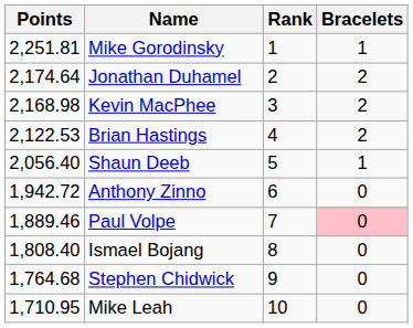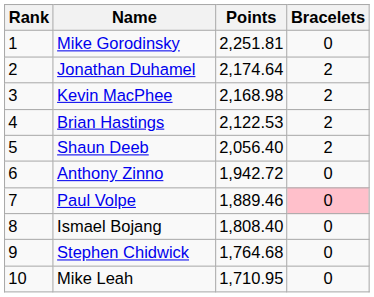columns swapped: Rank <-> Points
Mike Gorodinsky | Bracelets: 1 -> 0
Shaun Deeb | Bracelets: 1 -> 2
